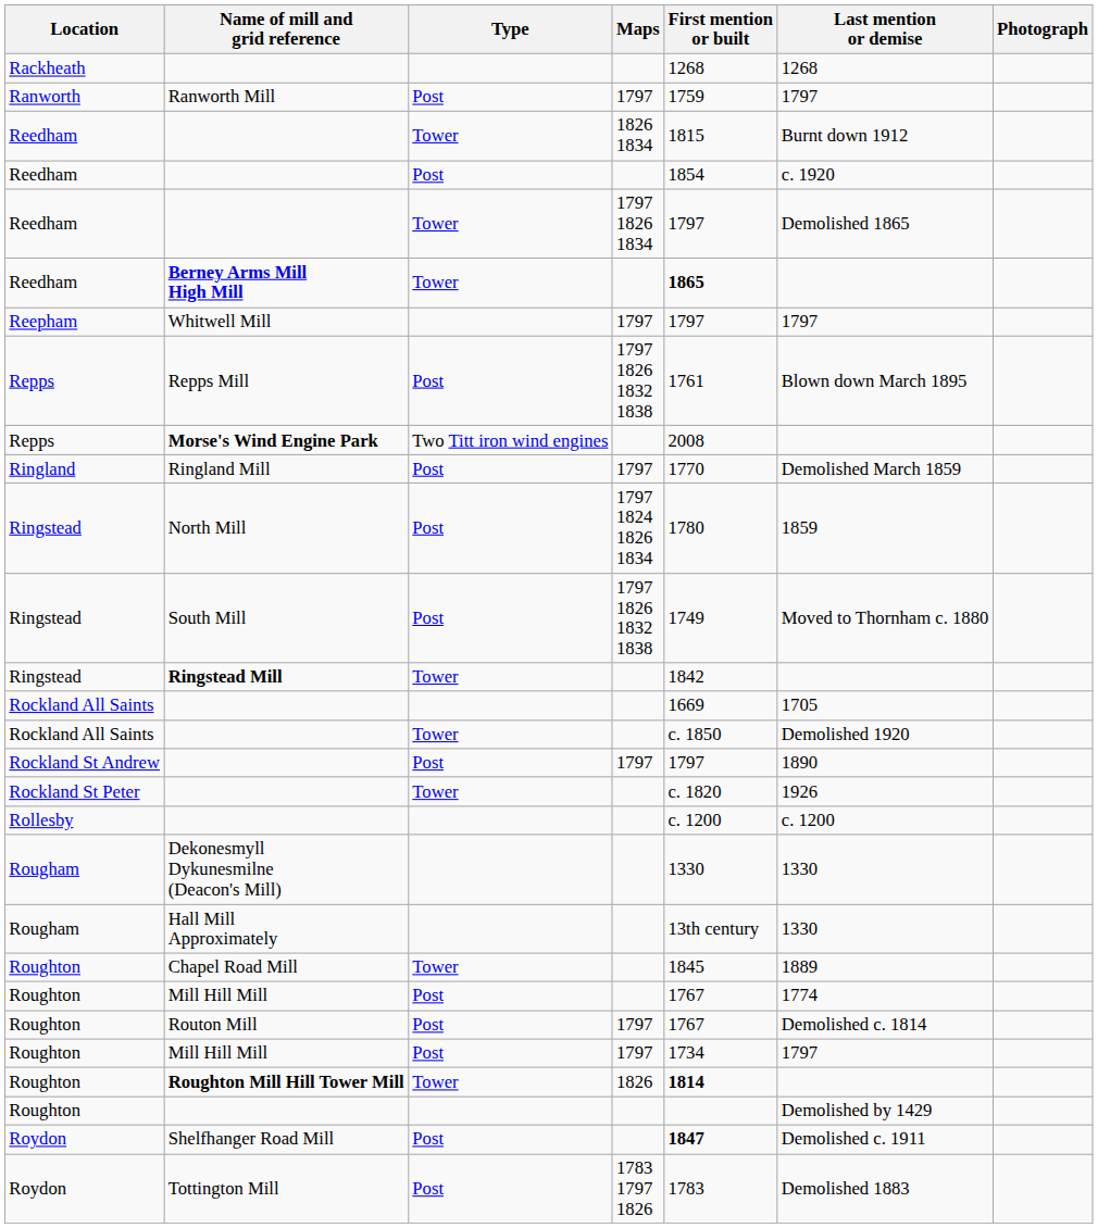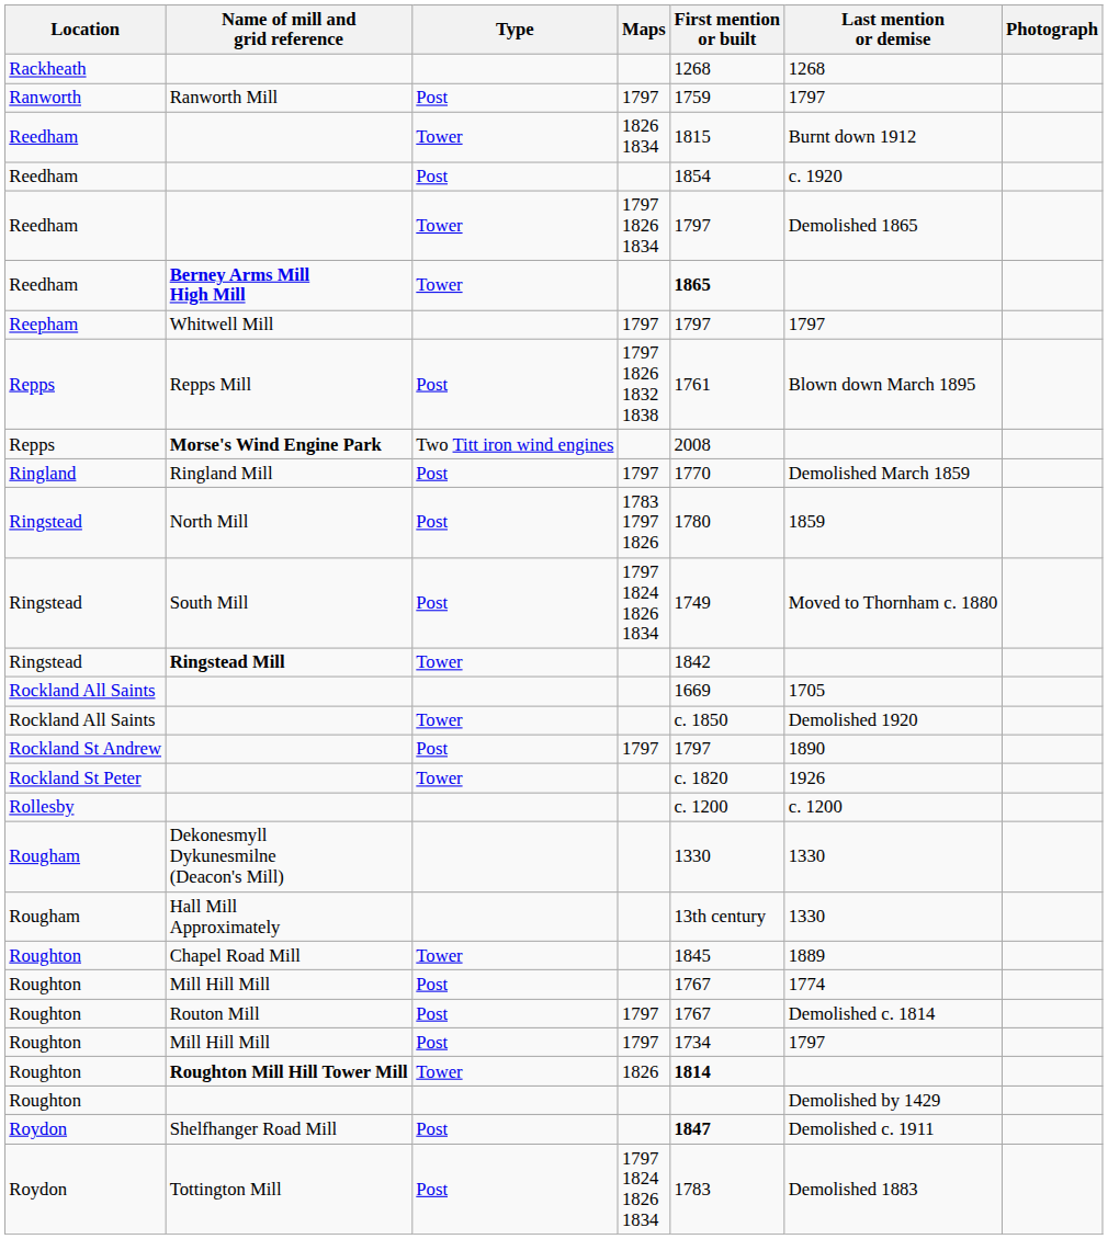North Mill | Maps: 1797 1824 1826 1834 -> 1783 1797 1826
South Mill | Maps: 1797 1826 1832 1838 -> 1797 1824 1826 1834
Tottington Mill | Maps: 1783 1797 1826 -> 1797 1824 1826 1834
